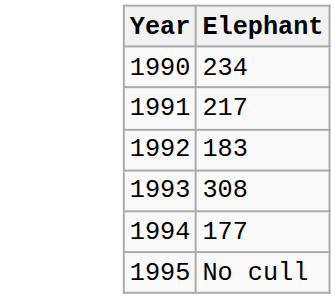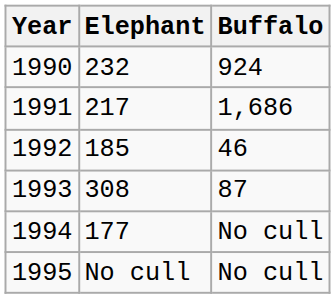+ column: Buffalo | 924 | 1,686 | 46 | 87 | No cull | No cull
1990 | Elephant: 234 -> 232
1992 | Elephant: 183 -> 185
